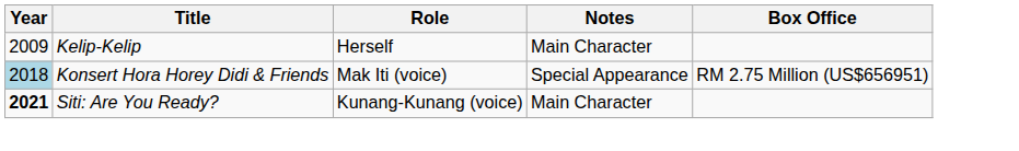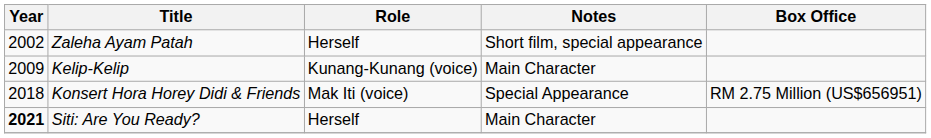+ row: 2002 | Zaleha Ayam Patah | Herself | Short film, special appearance
Kelip-Kelip | Role: Herself -> Kunang-Kunang (voice)
Konsert Hora Horey Didi & Friends | Year: lightblue background -> no background
Siti: Are You Ready? | Role: Kunang-Kunang (voice) -> Herself
